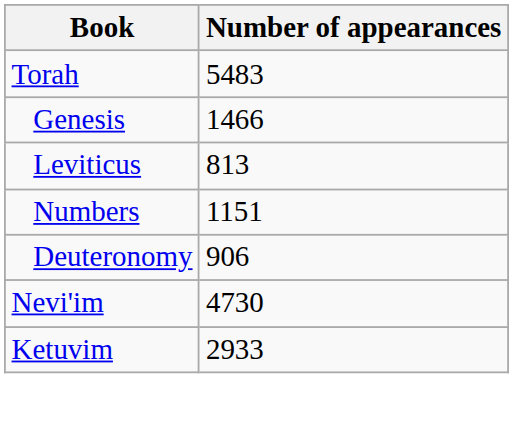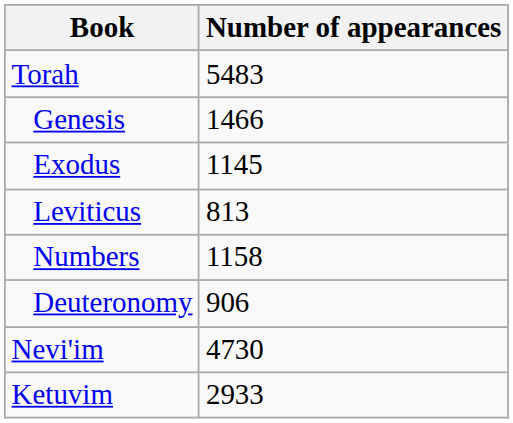+ row: Exodus | 1145
Numbers | Number of appearances: 1151 -> 1158
